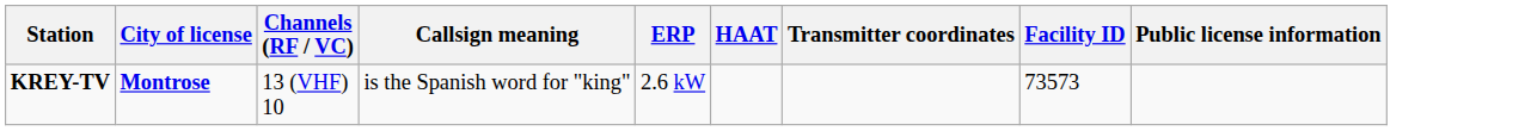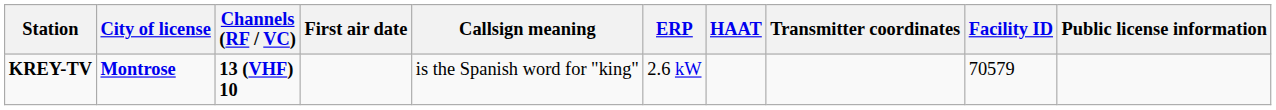+ column: First air date
KREY-TV | Channels (RF / VC): normal -> bold
KREY-TV | Facility ID: 73573 -> 70579
